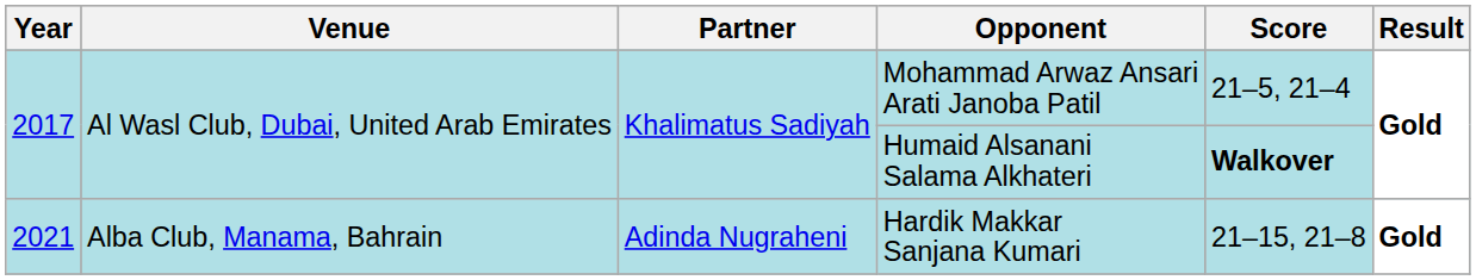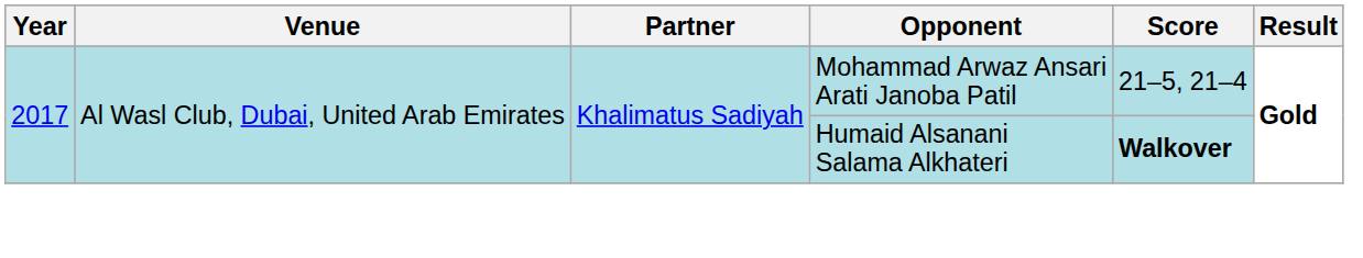- row: 2021 | Alba Club, Manama, Bahrain | Adinda Nugraheni | Hardik Makkar Sanjana Kumari | 21–15, 21–8 | Gold
